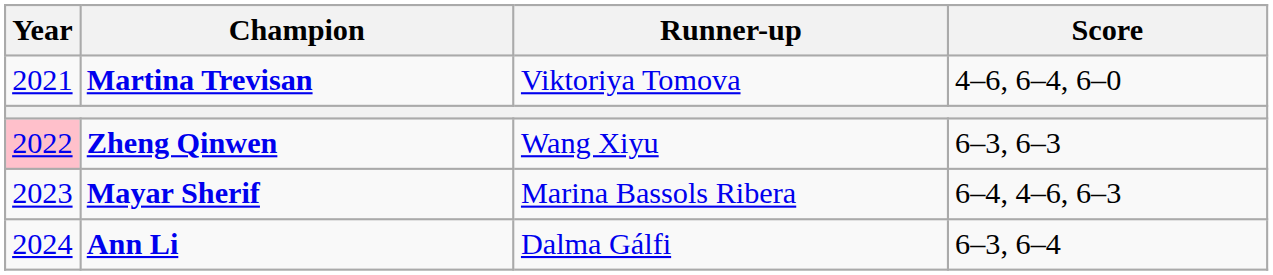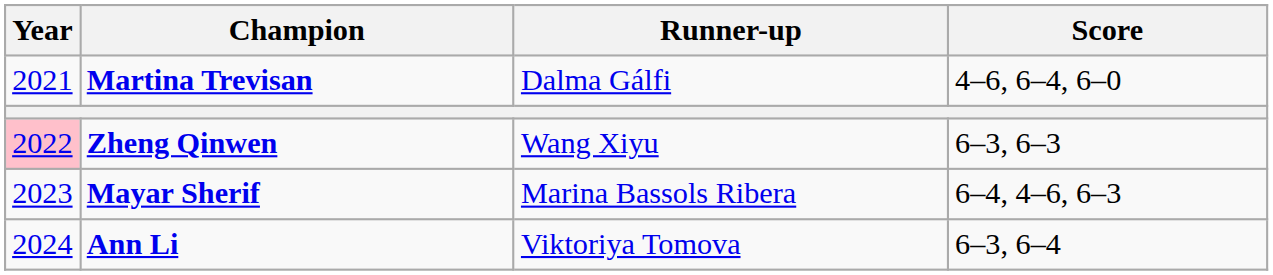Martina Trevisan | Runner-up: Viktoriya Tomova -> Dalma Gálfi
Ann Li | Runner-up: Dalma Gálfi -> Viktoriya Tomova
